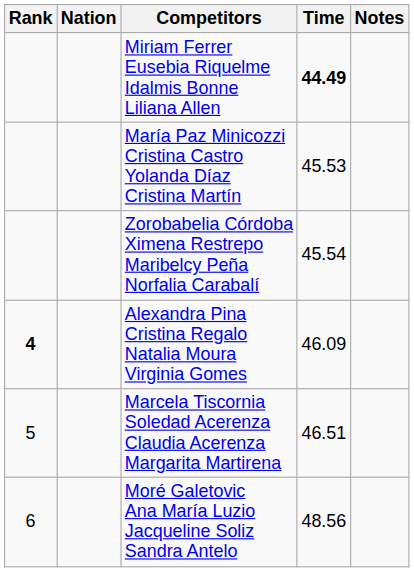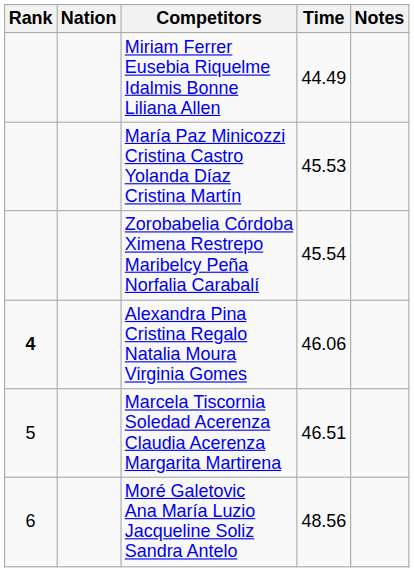Miriam Ferrer Eusebia Riquelme Idalmis Bonne Liliana Allen | Time: bold -> normal
Alexandra Pina Cristina Regalo Natalia Moura Virginia Gomes | Time: 46.09 -> 46.06
